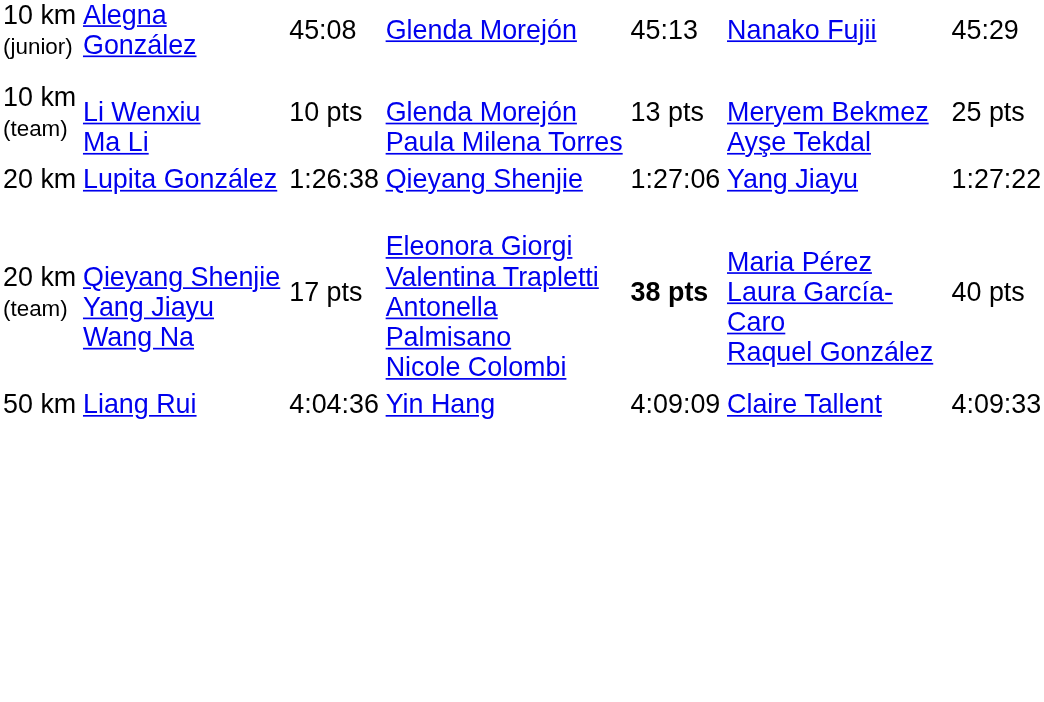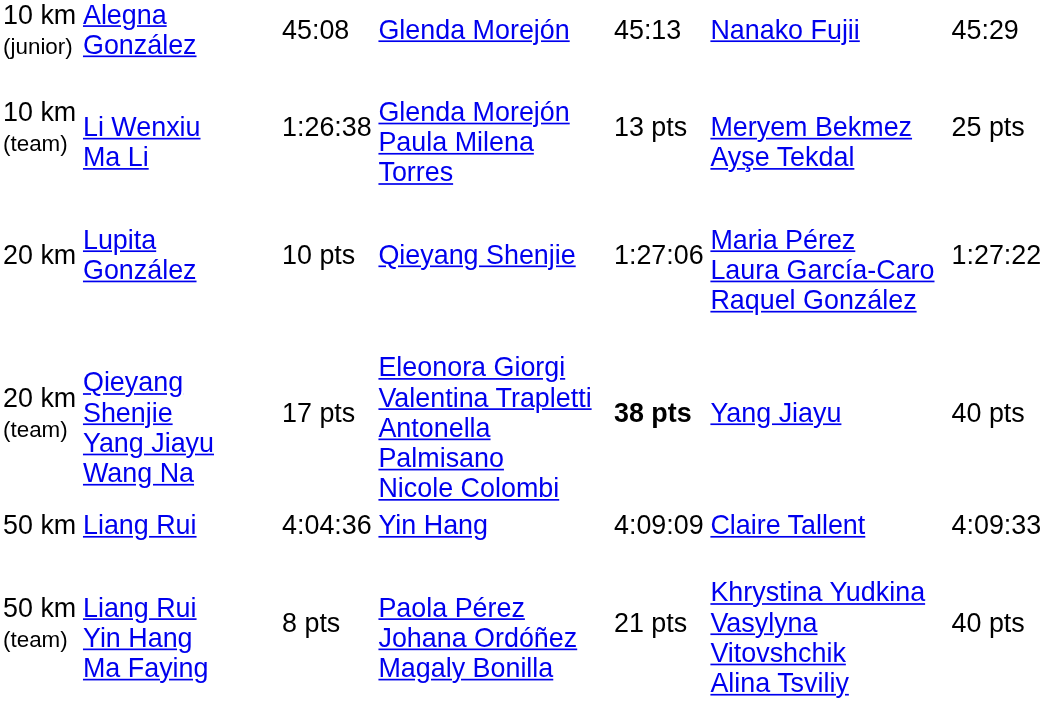10 km (team) | column 3: 10 pts -> 1:26:38
20 km | column 3: 1:26:38 -> 10 pts
20 km | column 6: Yang Jiayu -> Maria Pérez Laura García-Caro Raquel González
20 km (team) | column 6: Maria Pérez Laura García-Caro Raquel González -> Yang Jiayu
+ row: 50 km (team) | Liang Rui Yin Hang Ma Faying | 8 pts | Paola Pérez Johana Ordóñez Magaly Bonilla | 21 pts | Khrystina Yudkina Vasylyna Vitovshchik Alina Tsviliy | 40 pts
